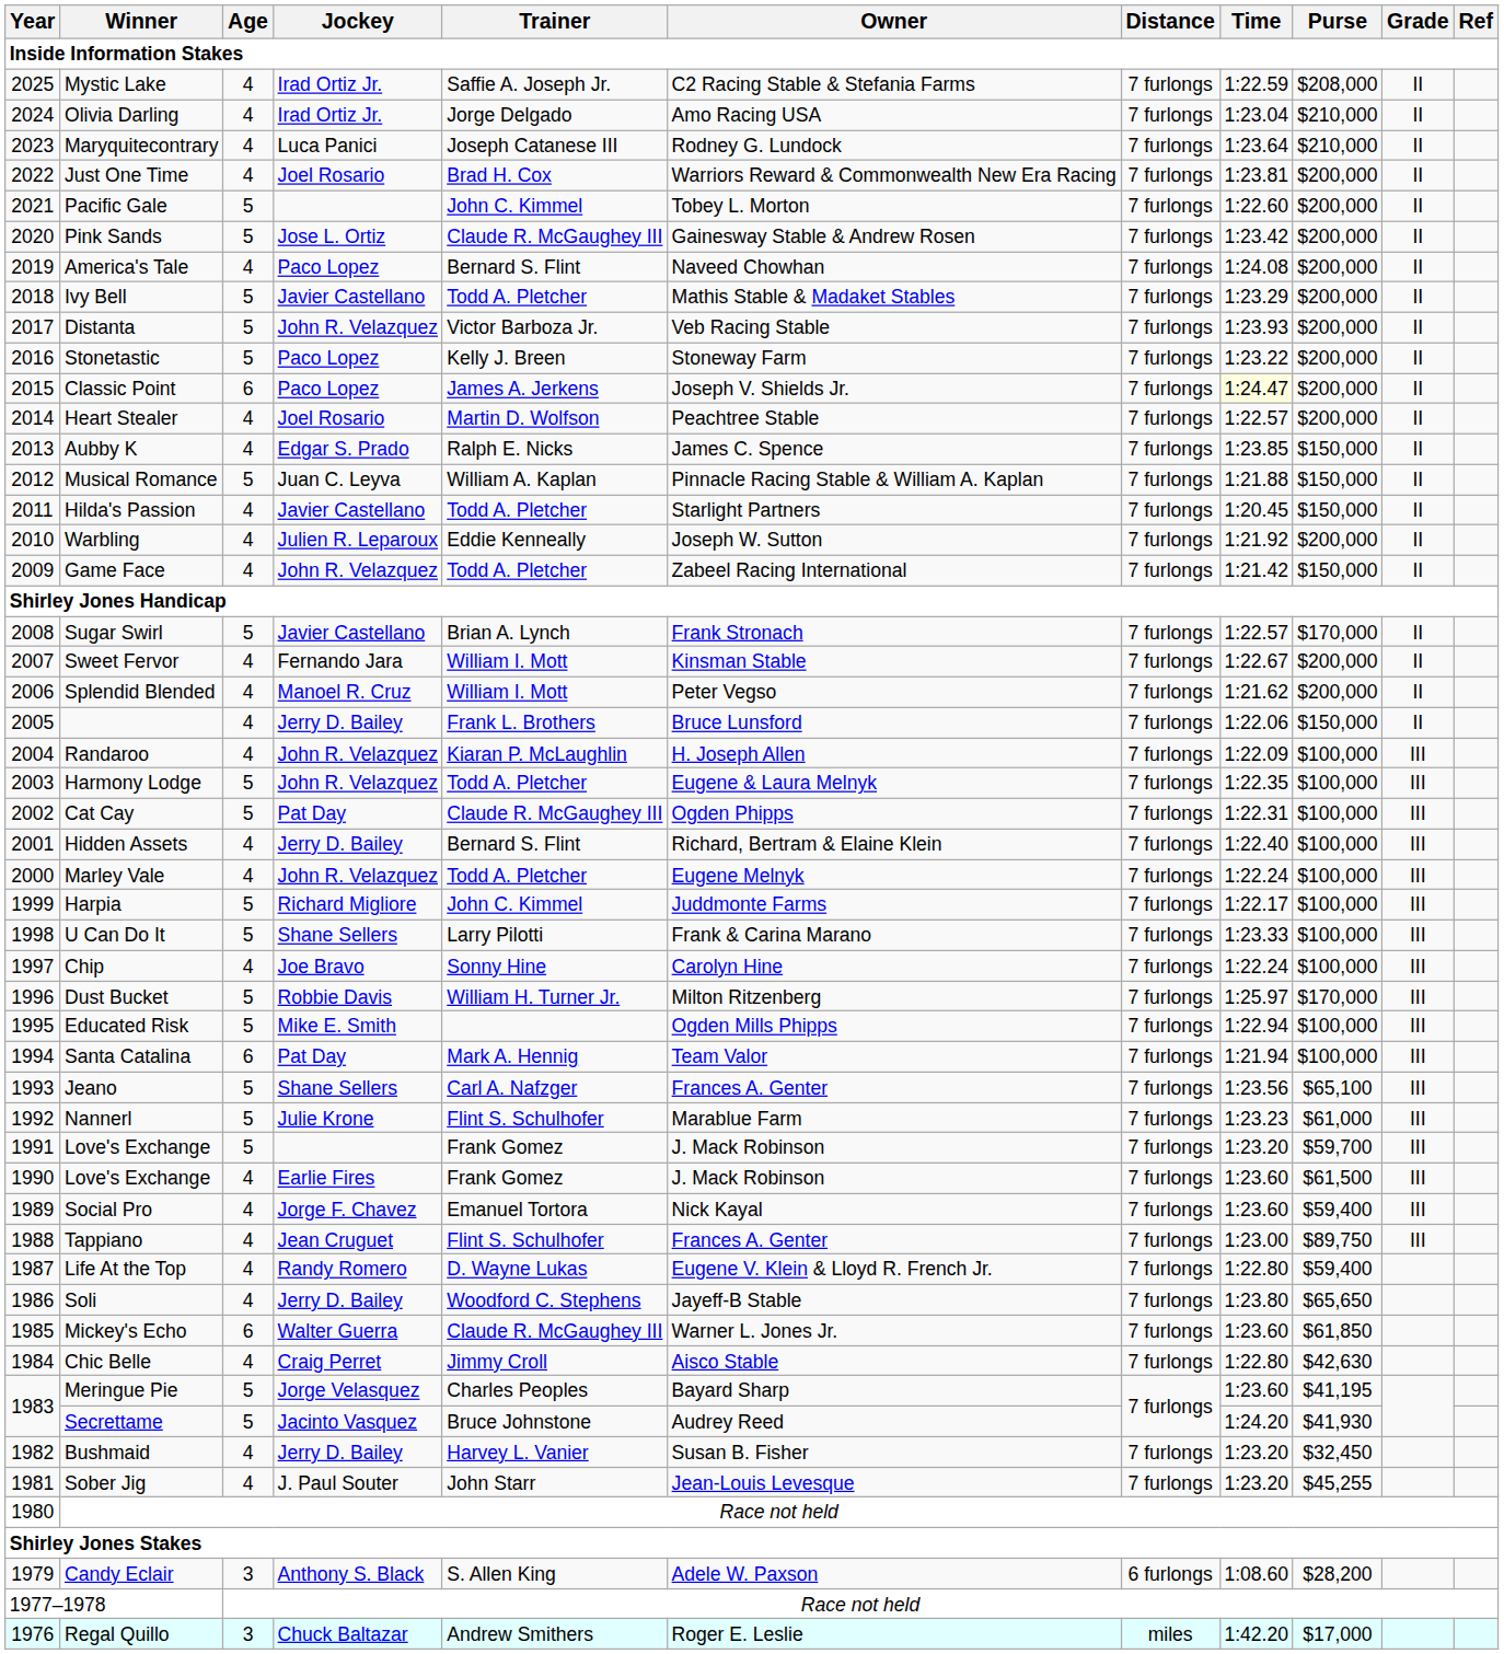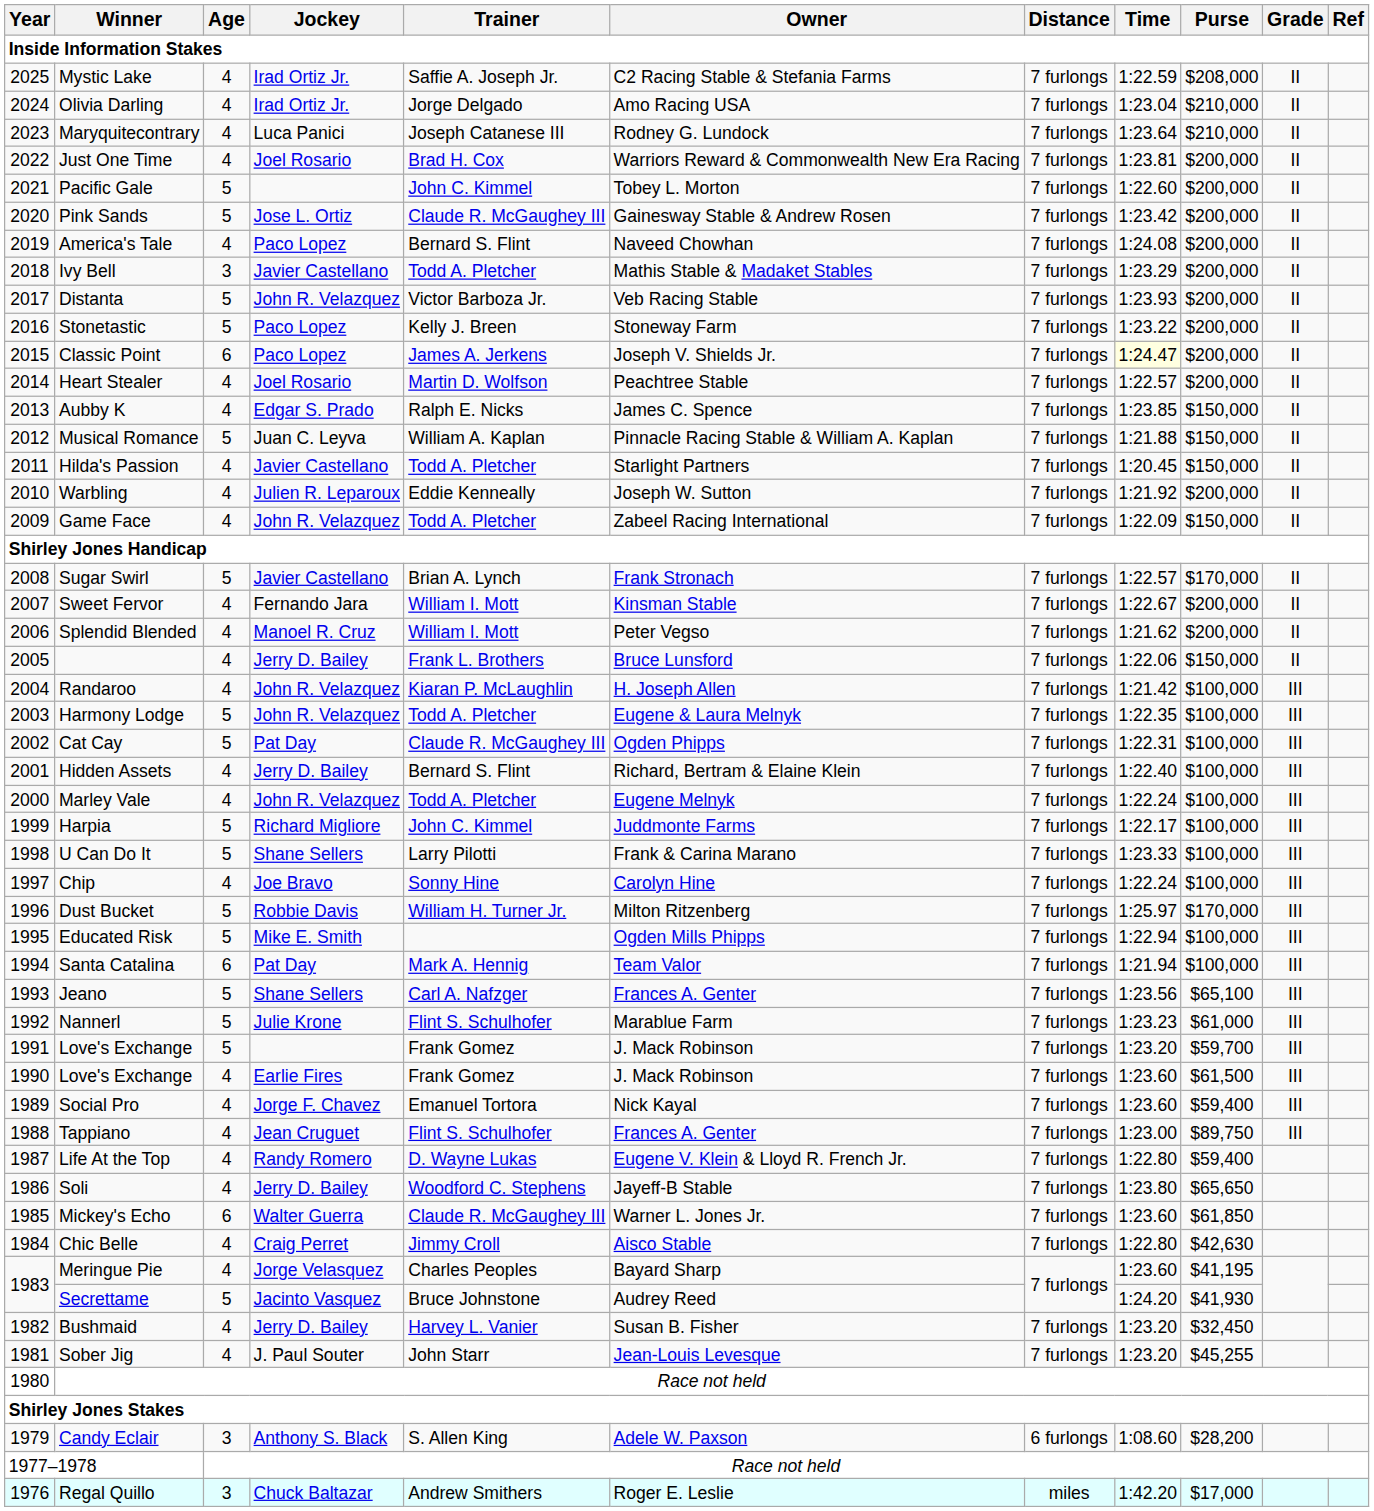Ivy Bell | Age: 5 -> 3
Game Face | Time: 1:21.42 -> 1:22.09
Randaroo | Time: 1:22.09 -> 1:21.42
Meringue Pie | Age: 5 -> 4
